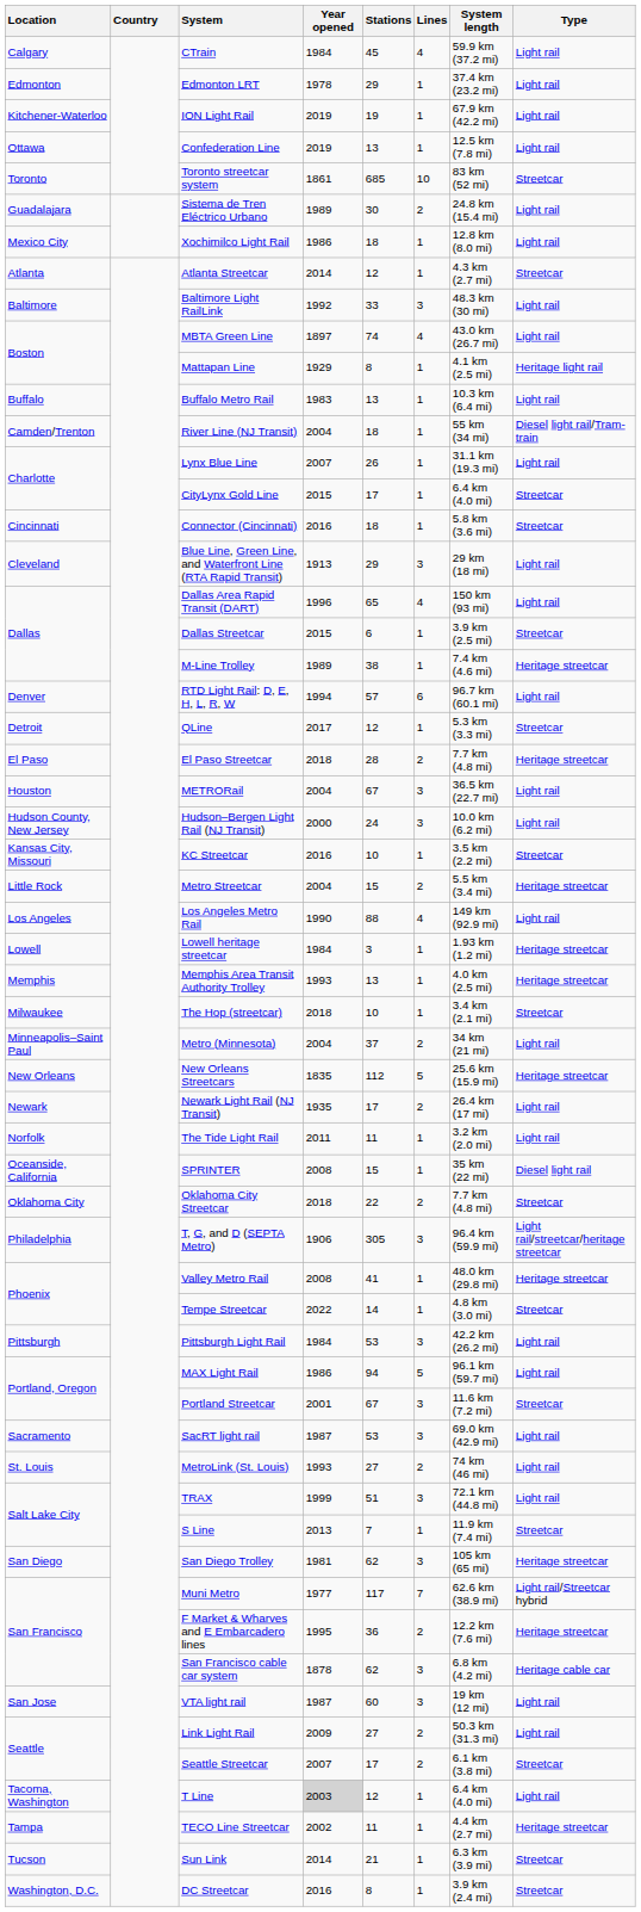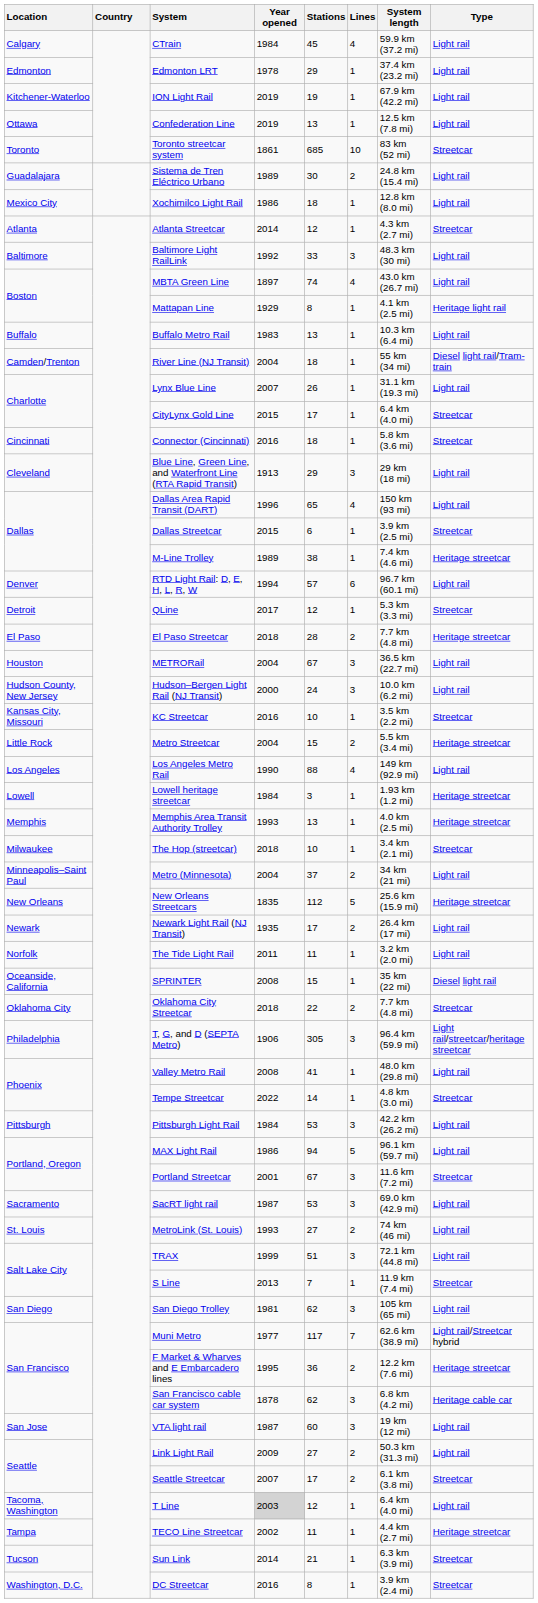Valley Metro Rail | Type: Heritage streetcar -> Light rail
San Diego Trolley | Type: Heritage streetcar -> Light rail
